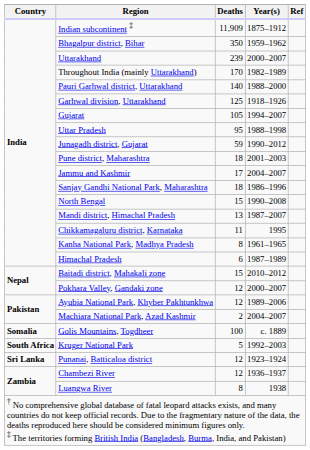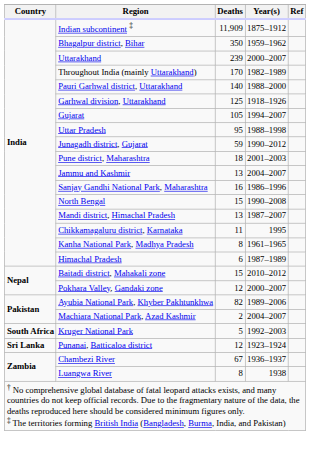Jammu and Kashmir | Deaths: 17 -> 13
Sanjay Gandhi National Park, Maharashtra | Deaths: 18 -> 16
Ayubia National Park, Khyber Pakhtunkhwa | Deaths: 12 -> 82
- row: Somalia | Golis Mountains, Togdheer | 100 | c. 1889
Chambezi River | Deaths: 12 -> 67
